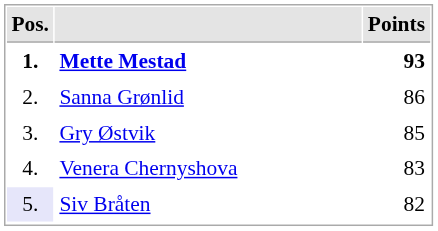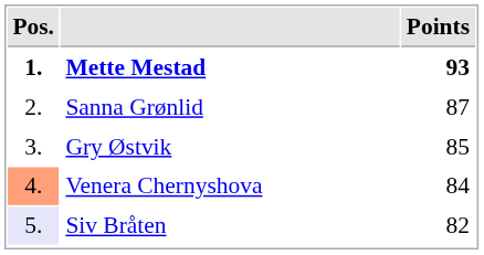Sanna Grønlid | Points: 86 -> 87
Venera Chernyshova | Pos.: no background -> lightsalmon background
Venera Chernyshova | Points: 83 -> 84
